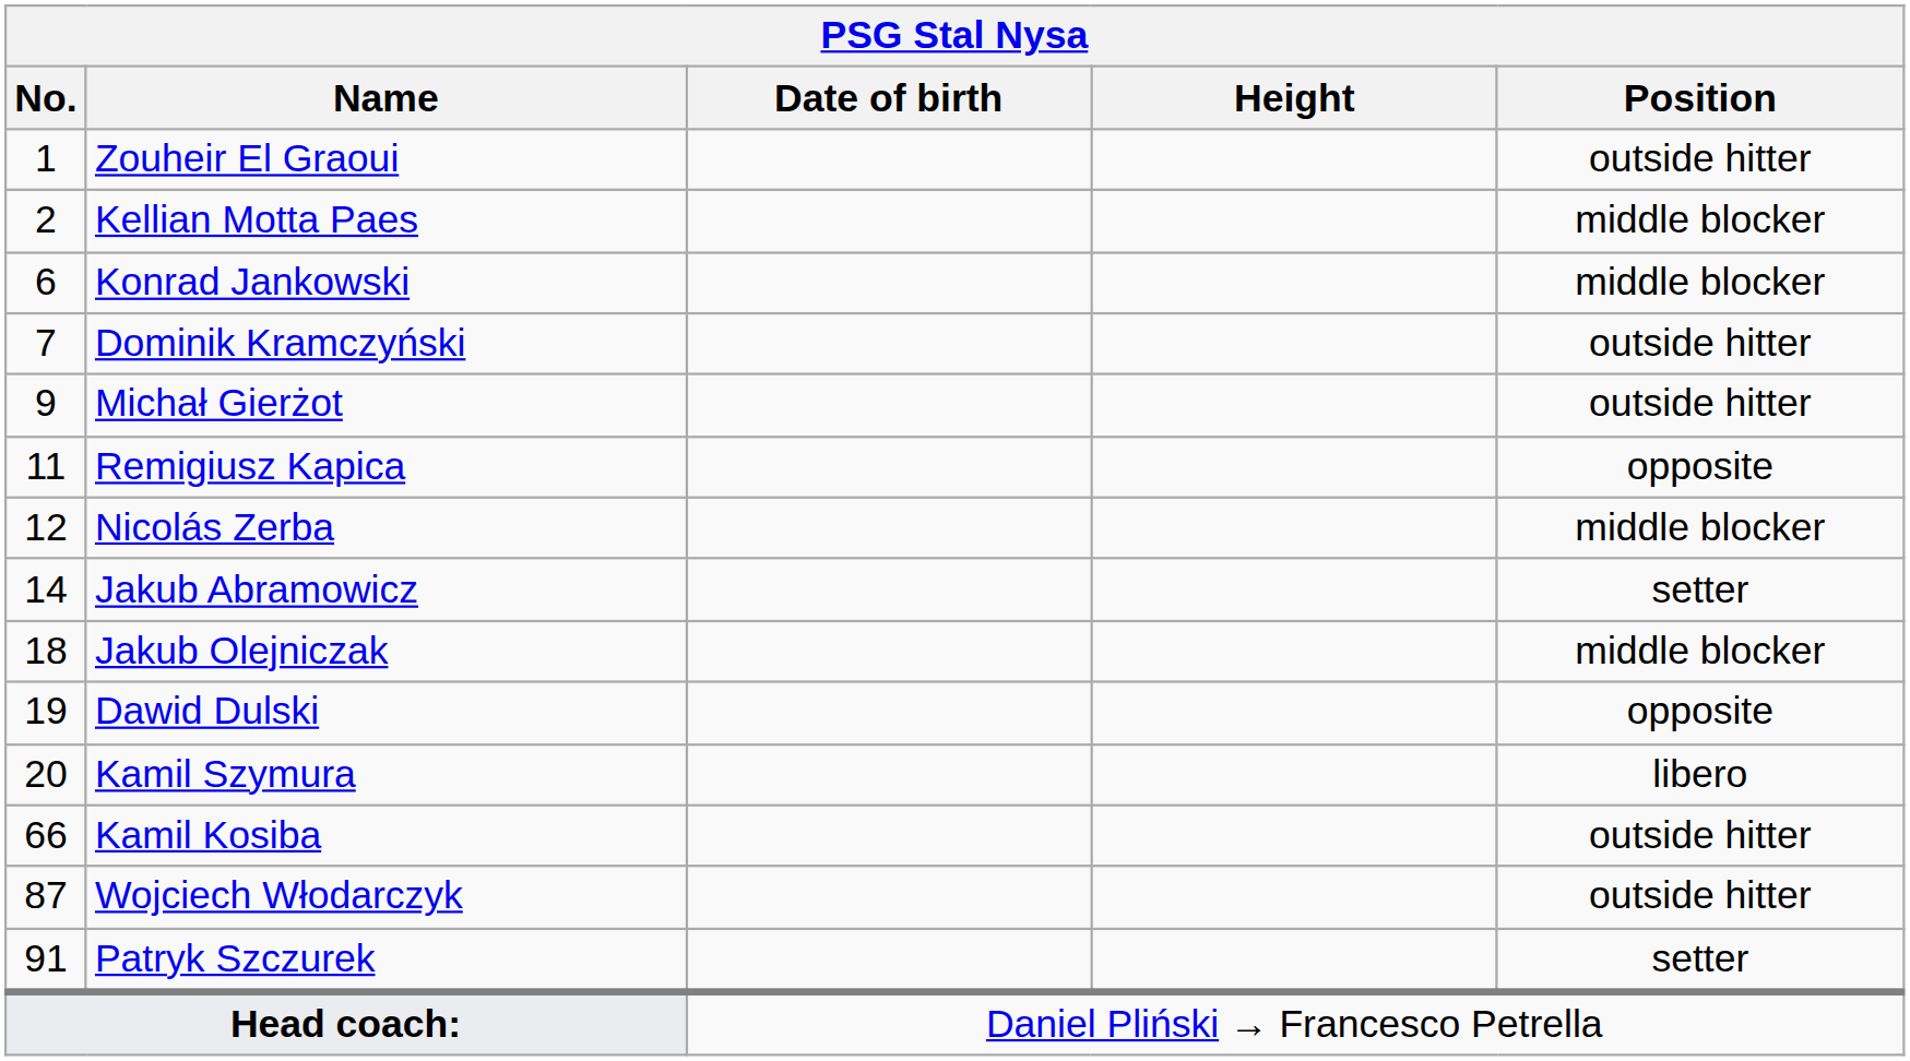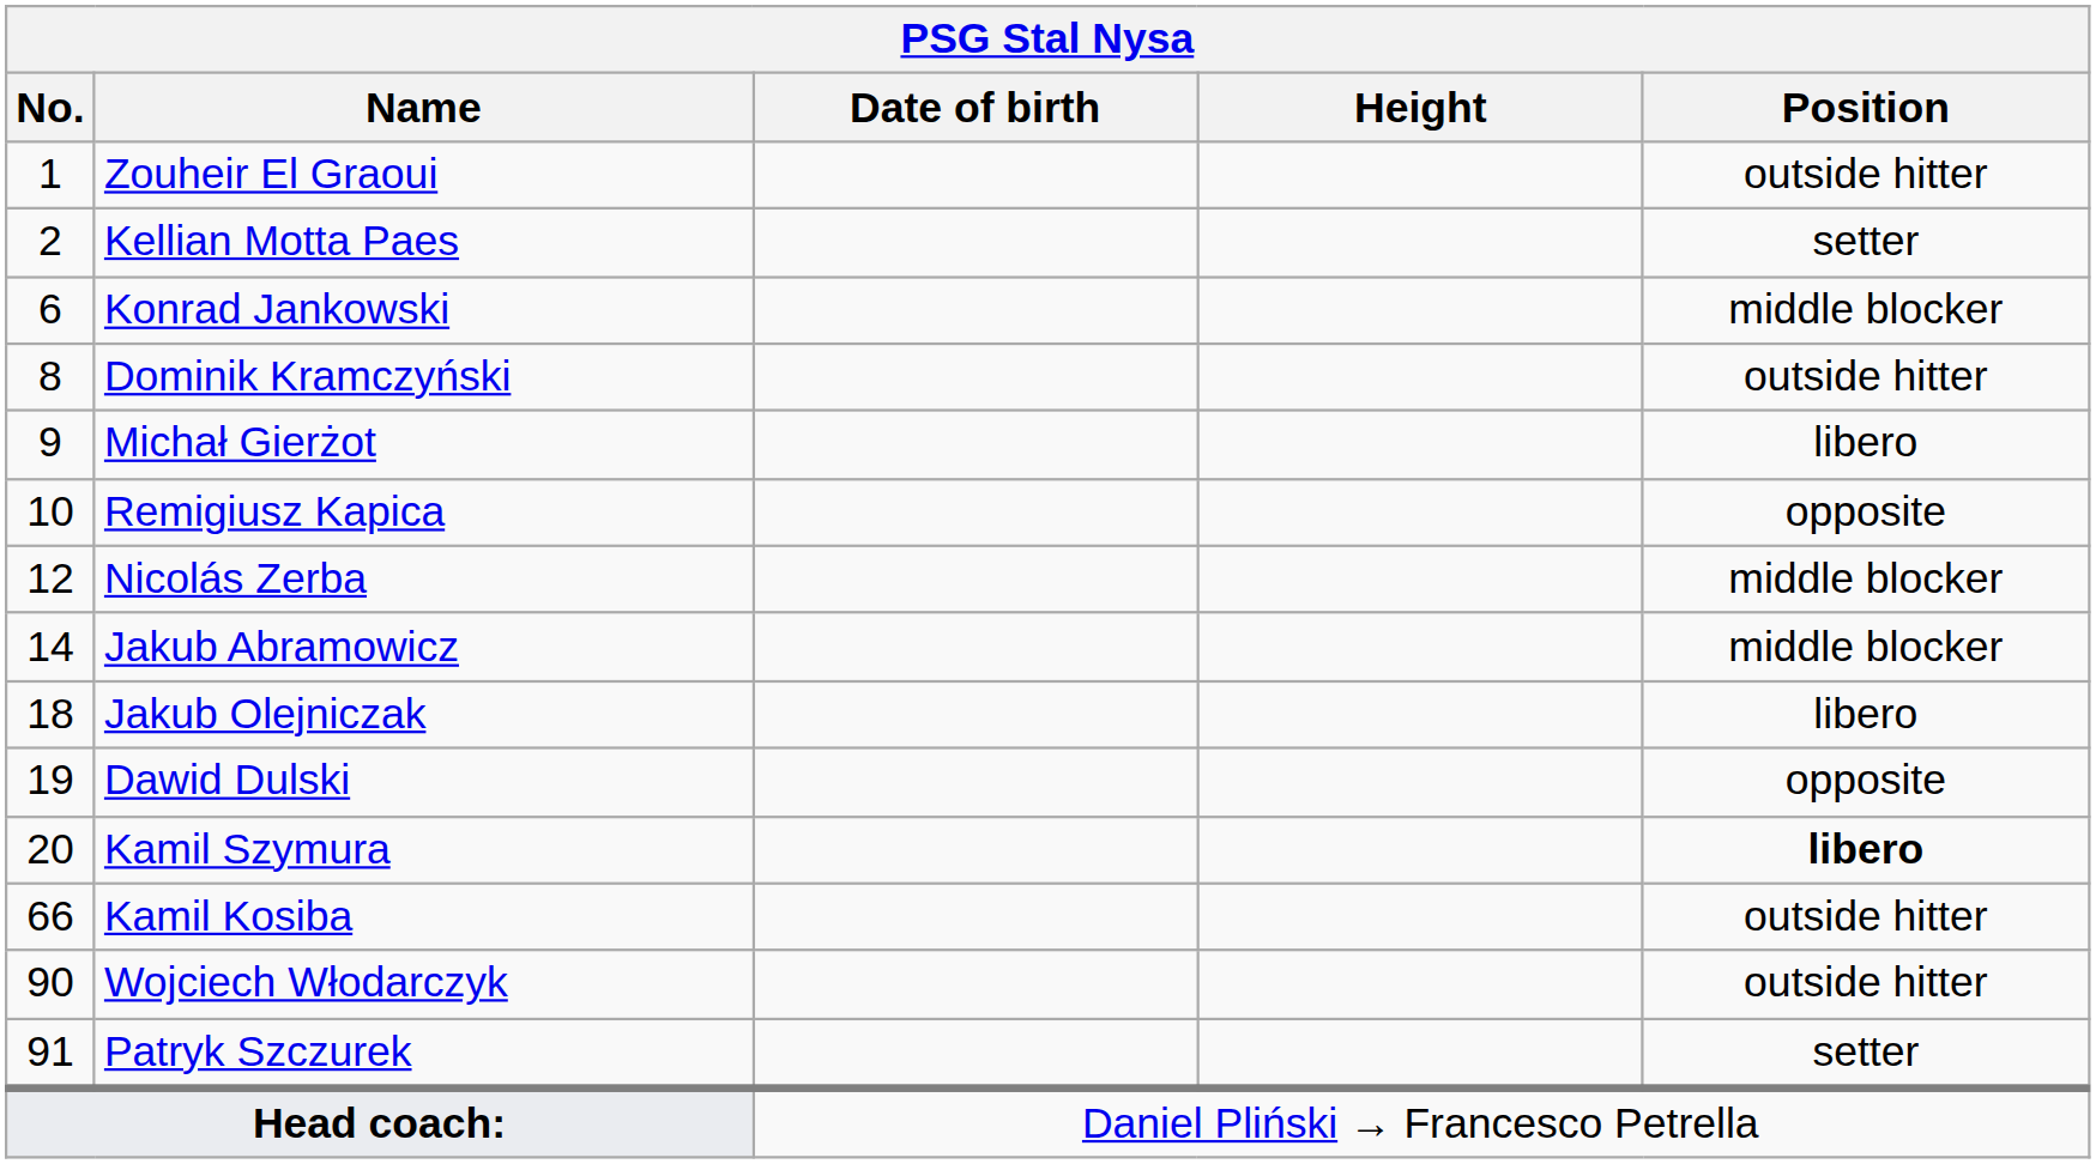Kellian Motta Paes | Position: middle blocker -> setter
Dominik Kramczyński | No.: 7 -> 8
Michał Gierżot | Position: outside hitter -> libero
Remigiusz Kapica | No.: 11 -> 10
Jakub Abramowicz | Position: setter -> middle blocker
Jakub Olejniczak | Position: middle blocker -> libero
Kamil Szymura | Position: normal -> bold
Wojciech Włodarczyk | No.: 87 -> 90
